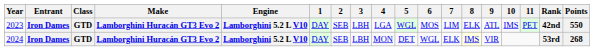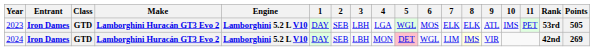2023 | 7: LIM -> ELK
2023 | Rank: 42nd -> 53rd
2023 | Points: 550 -> 505
2024 | 5: no background -> pink background
2024 | 7: ELK -> LIM
2024 | Rank: 53rd -> 42nd
2024 | Points: 268 -> 269
